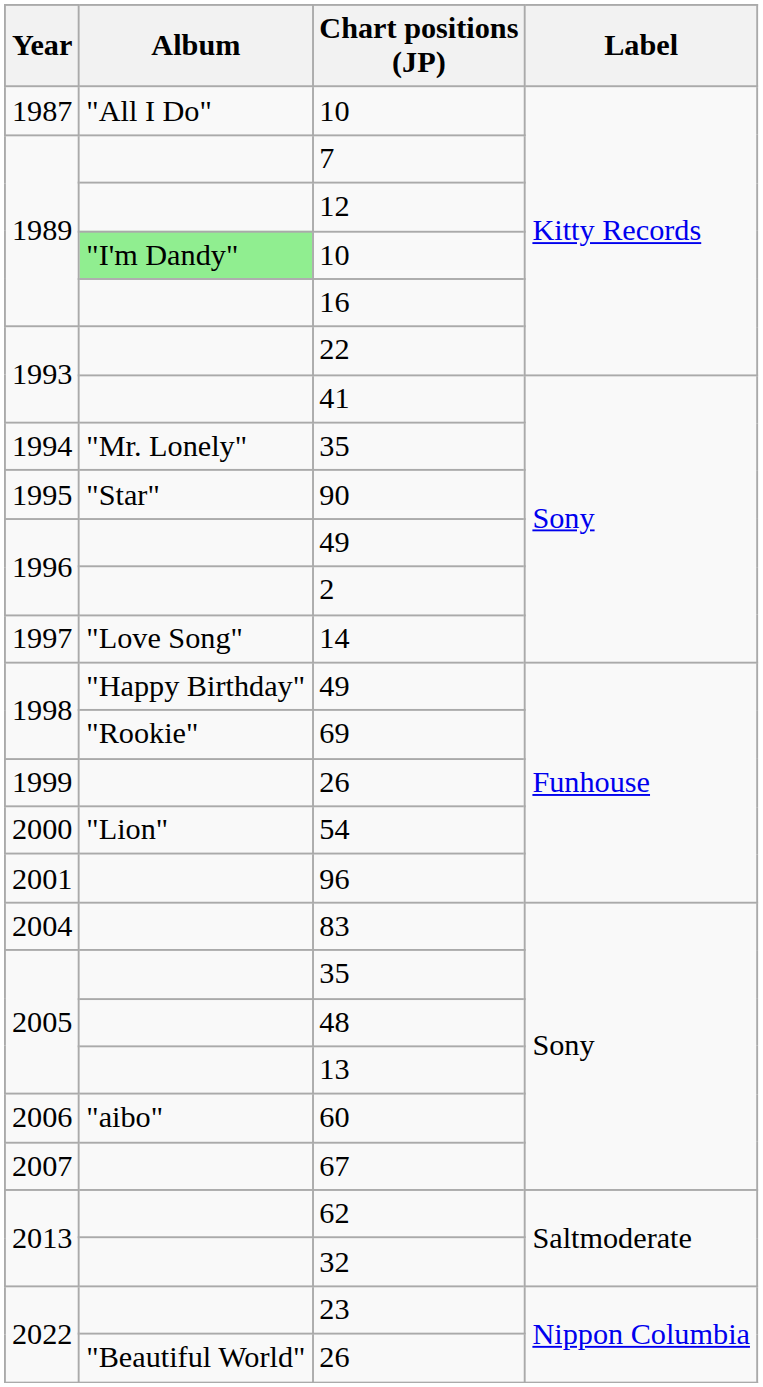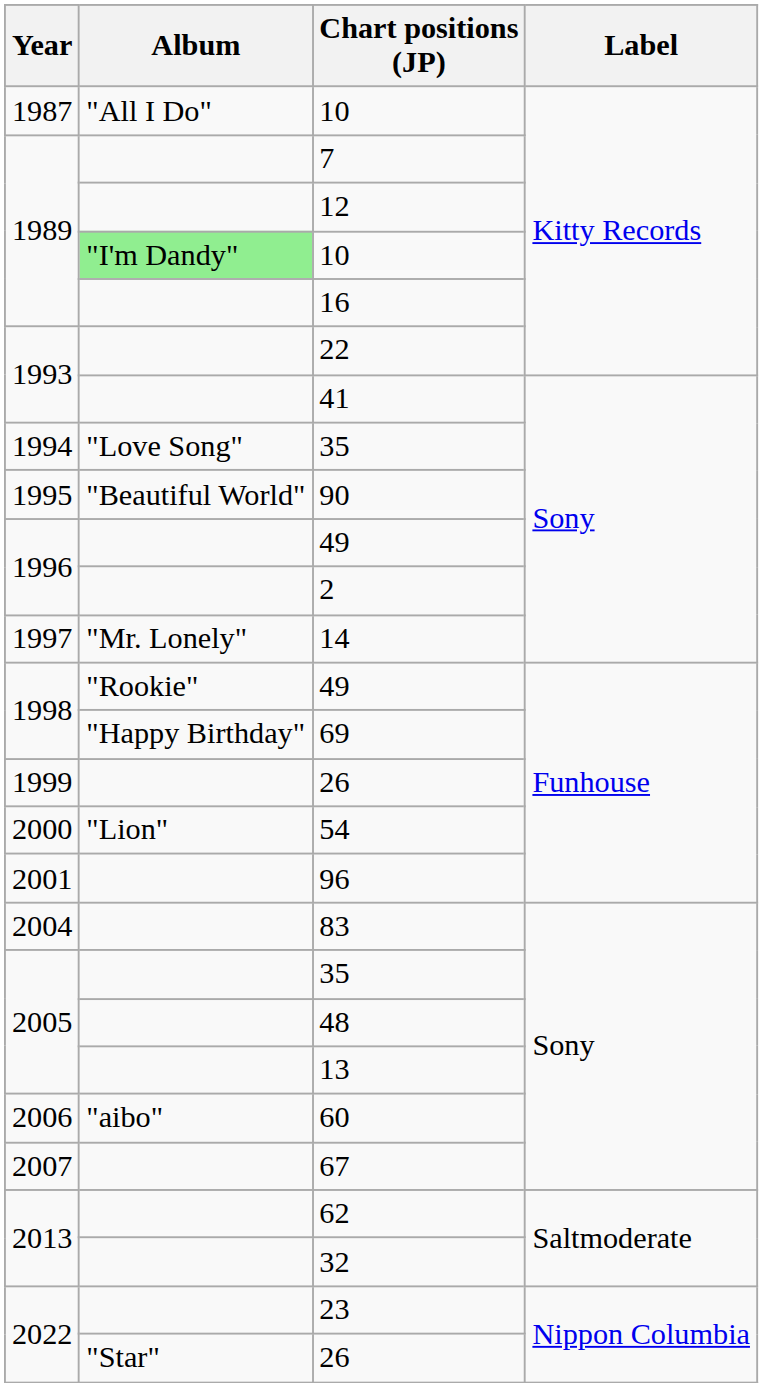1994 / 35 | Album: "Mr. Lonely" -> "Love Song"
90 | Album: "Star" -> "Beautiful World"
14 | Album: "Love Song" -> "Mr. Lonely"
1998 / 49 | Album: "Happy Birthday" -> "Rookie"
69 | Album: "Rookie" -> "Happy Birthday"
2022 / 26 | Album: "Beautiful World" -> "Star"
